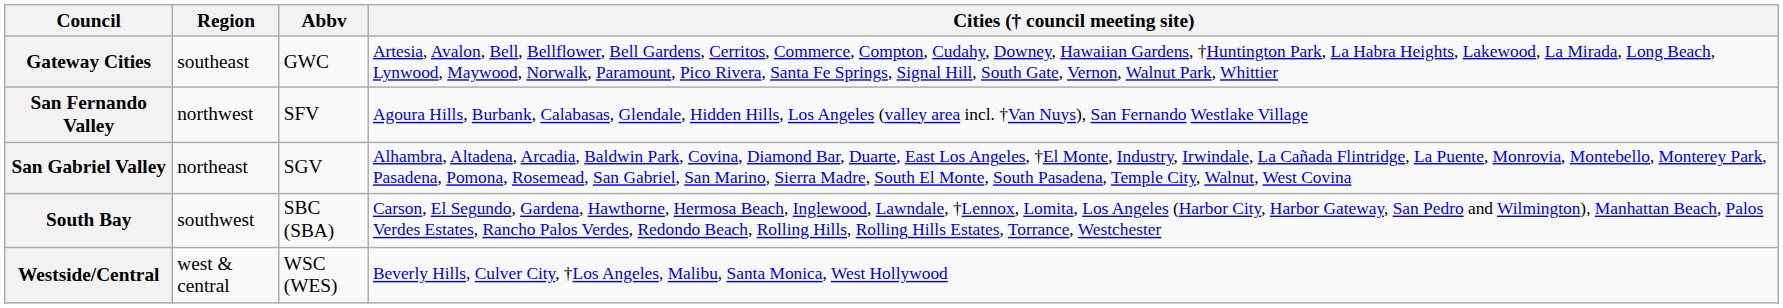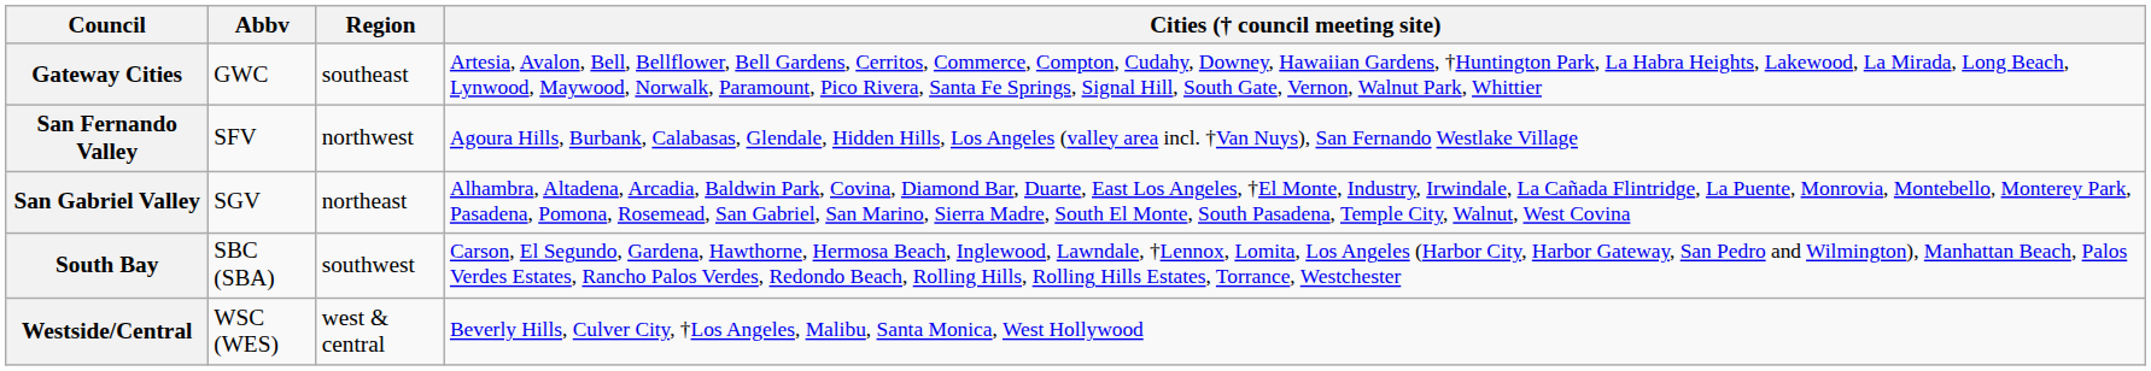columns swapped: Abbv <-> Region
